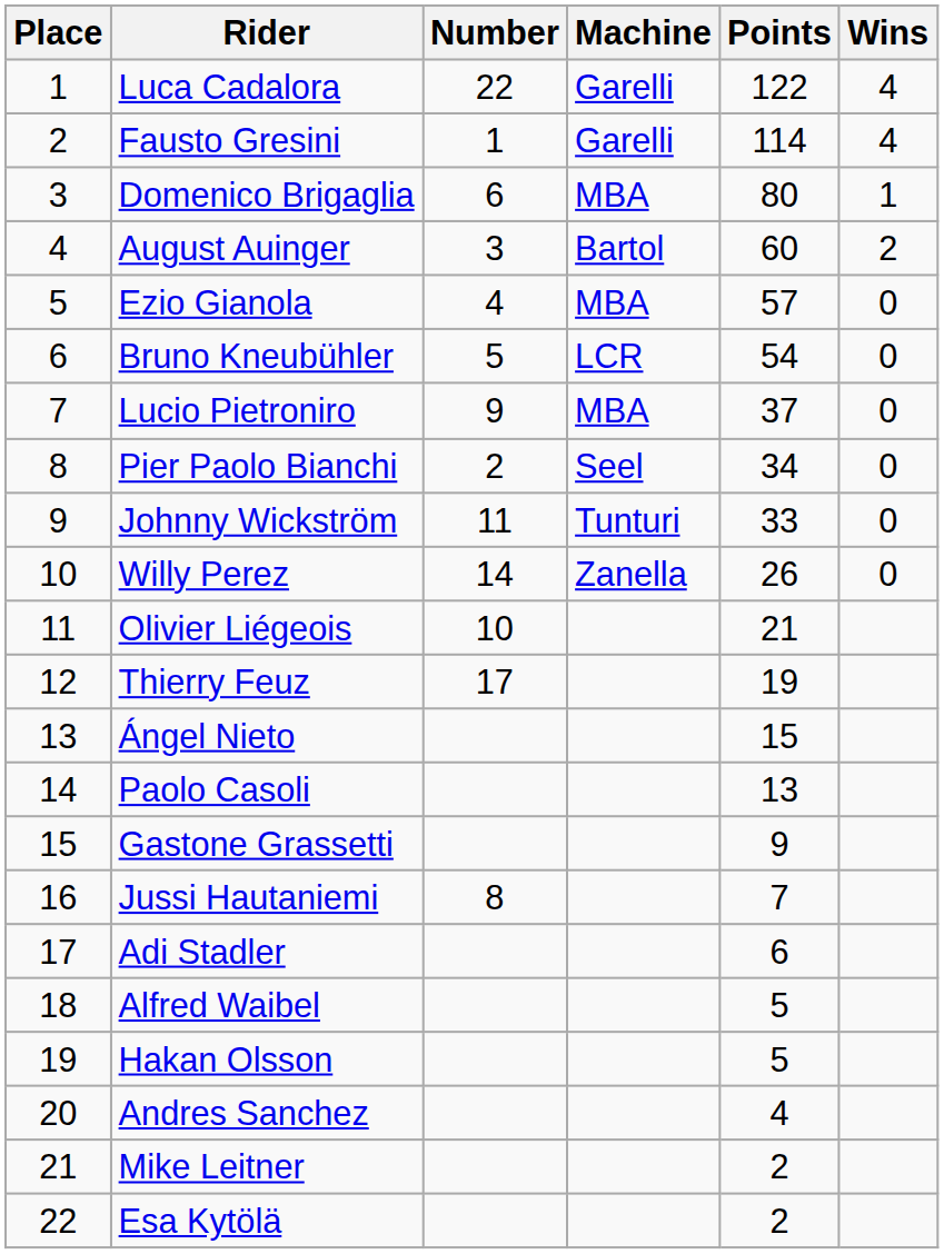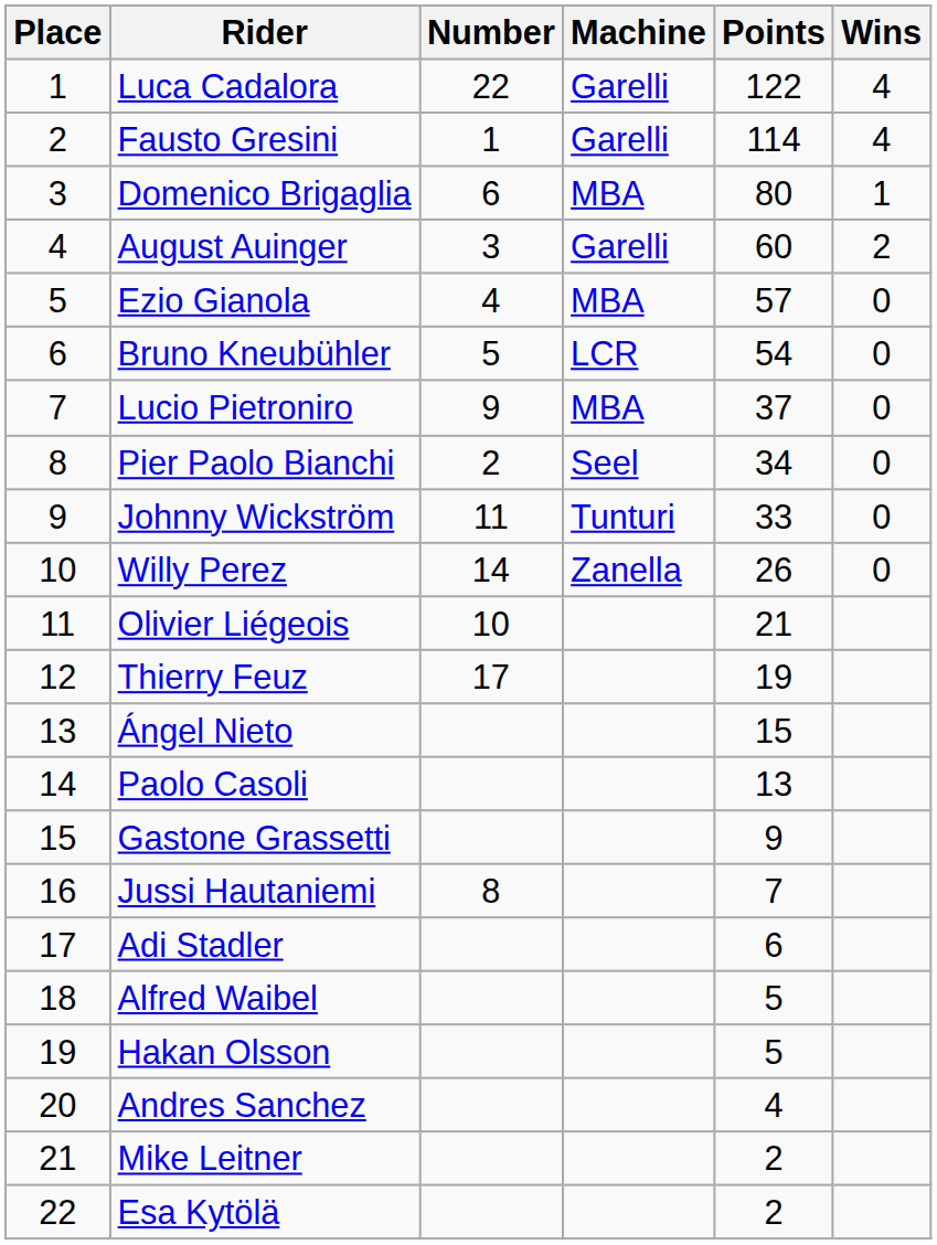August Auinger | Machine: Bartol -> Garelli
